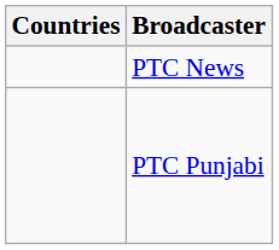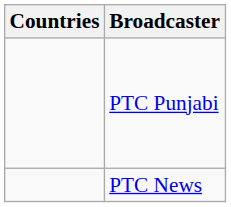rows swapped: PTC News <-> PTC Punjabi
